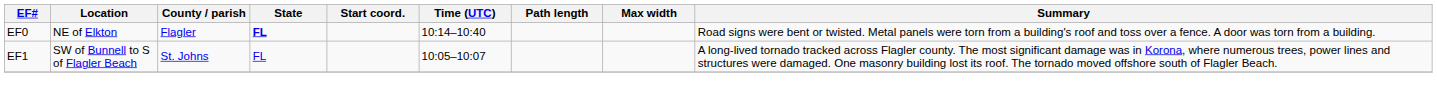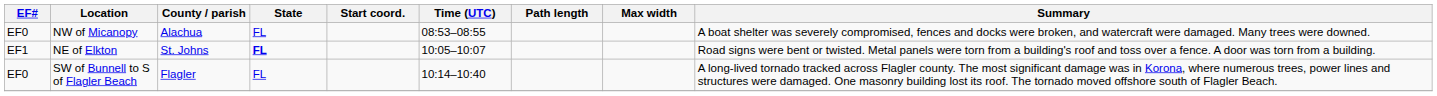+ row: EF0 | NW of Micanopy | Alachua | FL | 08:53–08:55 | A boat shelter was severely compromised, fences and docks were broken, and watercraft were damaged. Many trees were downed.
NE of Elkton | EF#: EF0 -> EF1
NE of Elkton | County / parish: Flagler -> St. Johns
NE of Elkton | Time (UTC): 10:14–10:40 -> 10:05–10:07
SW of Bunnell to S of Flagler Beach | EF#: EF1 -> EF0
SW of Bunnell to S of Flagler Beach | County / parish: St. Johns -> Flagler
SW of Bunnell to S of Flagler Beach | Time (UTC): 10:05–10:07 -> 10:14–10:40
